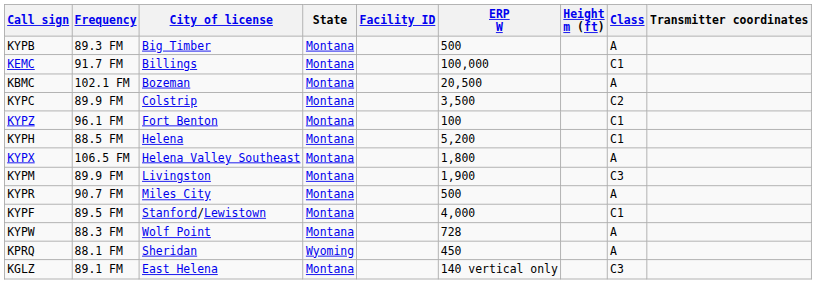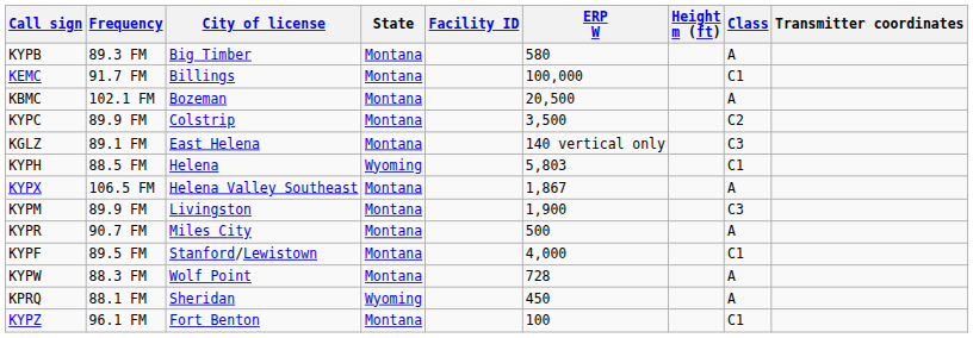KYPB | ERP W: 500 -> 580
rows swapped: KGLZ <-> KYPZ
KYPH | State: Montana -> Wyoming
KYPH | ERP W: 5,200 -> 5,803
KYPX | ERP W: 1,800 -> 1,867
